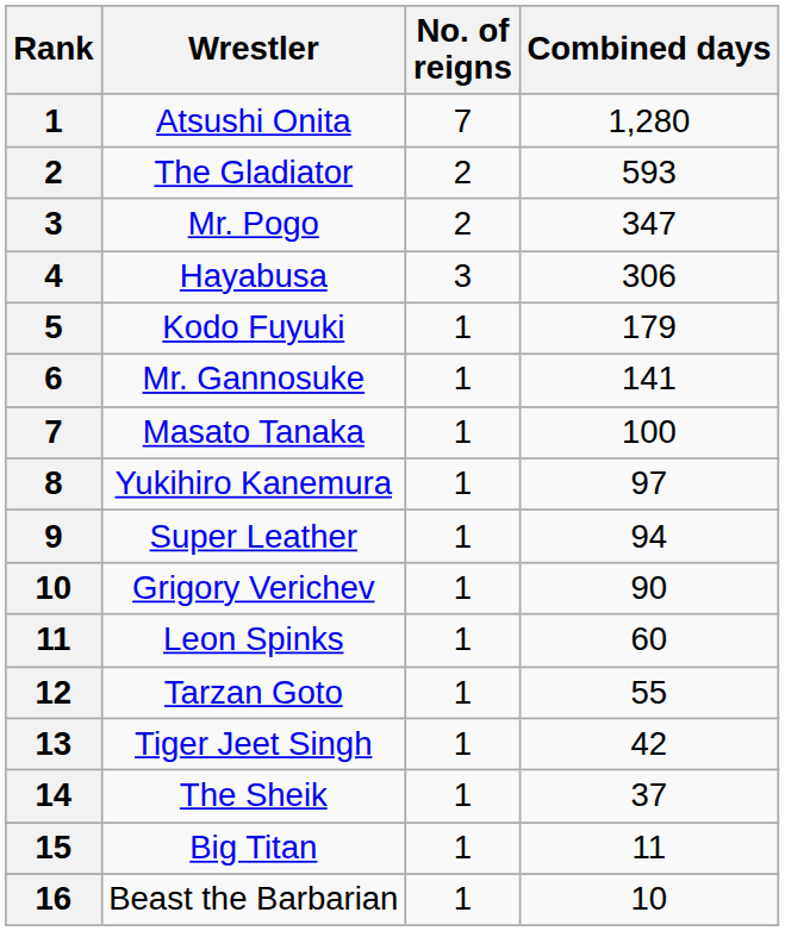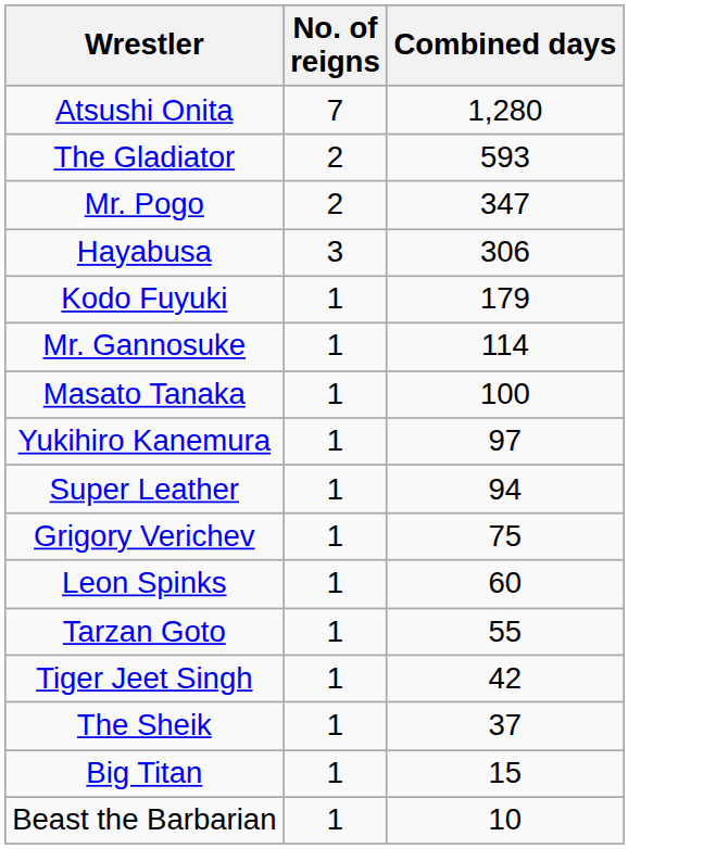- column: Rank | 1 | 2 | 3 | 4 | 5 | 6 | 7 | 8 | 9 | 10 | 11 | 12 | 13 | 14 | 15 | 16
Mr. Gannosuke | Combined days: 141 -> 114
Grigory Verichev | Combined days: 90 -> 75
Big Titan | Combined days: 11 -> 15
